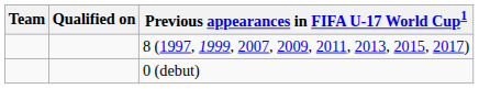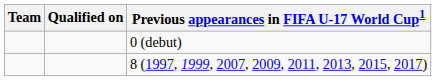rows swapped: 0 (debut) <-> 8 (1997, 1999, 2007, 2009, 2011, 2013, 2015, 2017)
